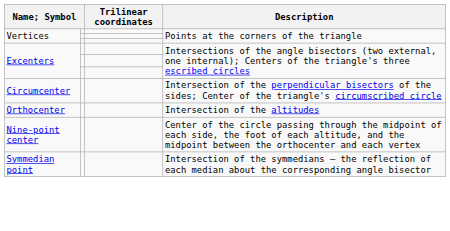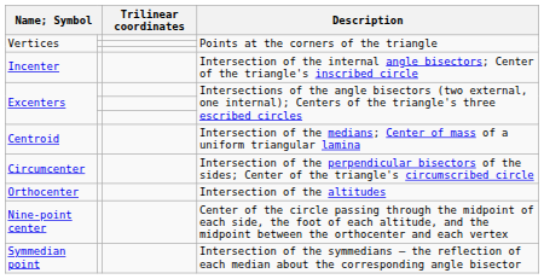+ row: Incenter | Intersection of the internal angle bisectors; Center of the triangle's inscribed circle
+ row: Centroid | Intersection of the medians; Center of mass of a uniform triangular lamina
